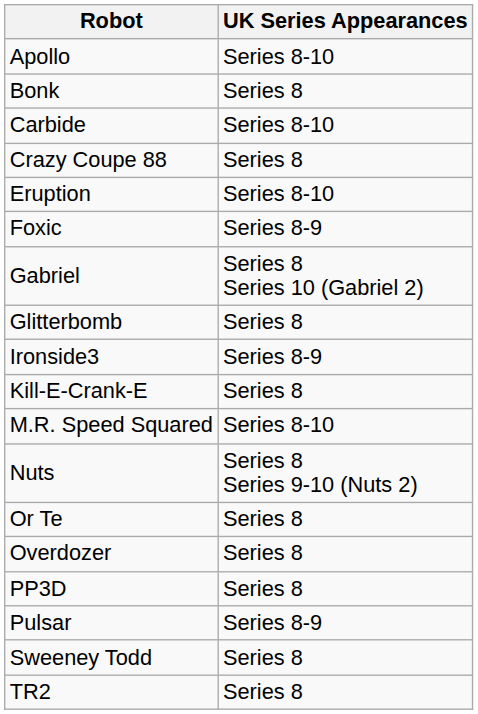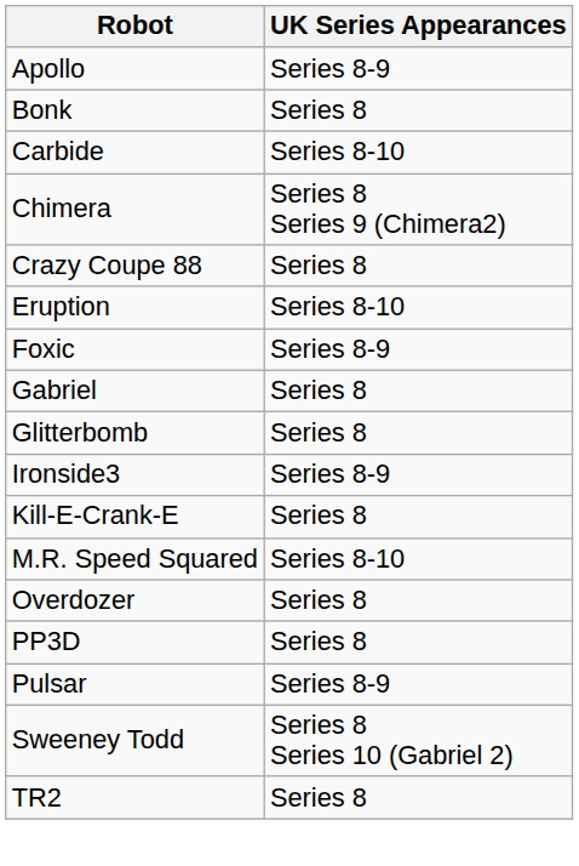Apollo | UK Series Appearances: Series 8-10 -> Series 8-9
+ row: Chimera | Series 8 Series 9 (Chimera2)
Gabriel | UK Series Appearances: Series 8 Series 10 (Gabriel 2) -> Series 8
- row: Nuts | Series 8 Series 9-10 (Nuts 2)
- row: Or Te | Series 8
Sweeney Todd | UK Series Appearances: Series 8 -> Series 8 Series 10 (Gabriel 2)
